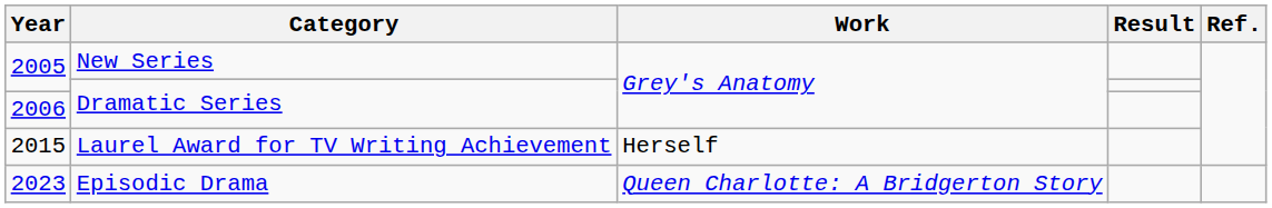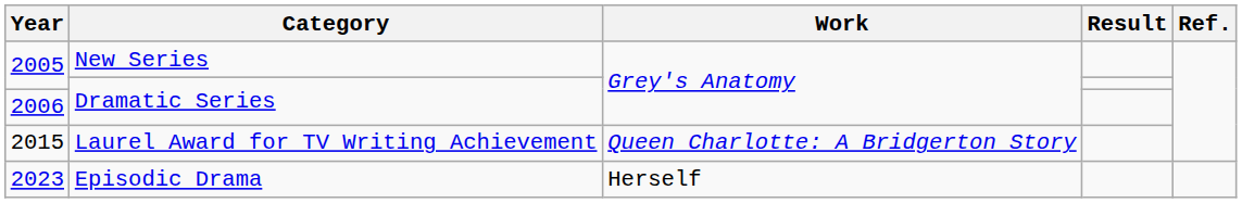2015 | Work: Herself -> Queen Charlotte: A Bridgerton Story
2023 | Work: Queen Charlotte: A Bridgerton Story -> Herself
